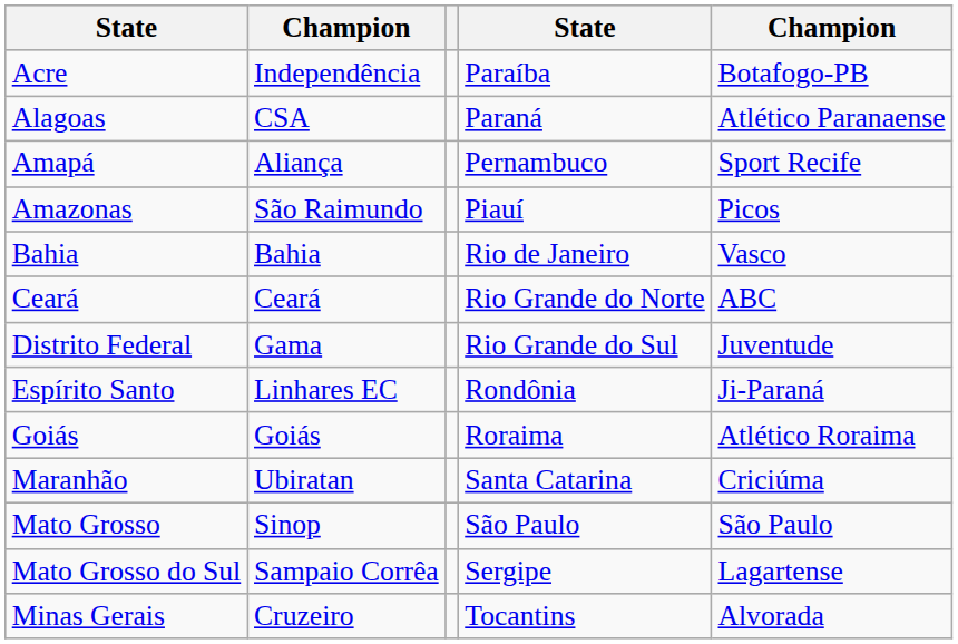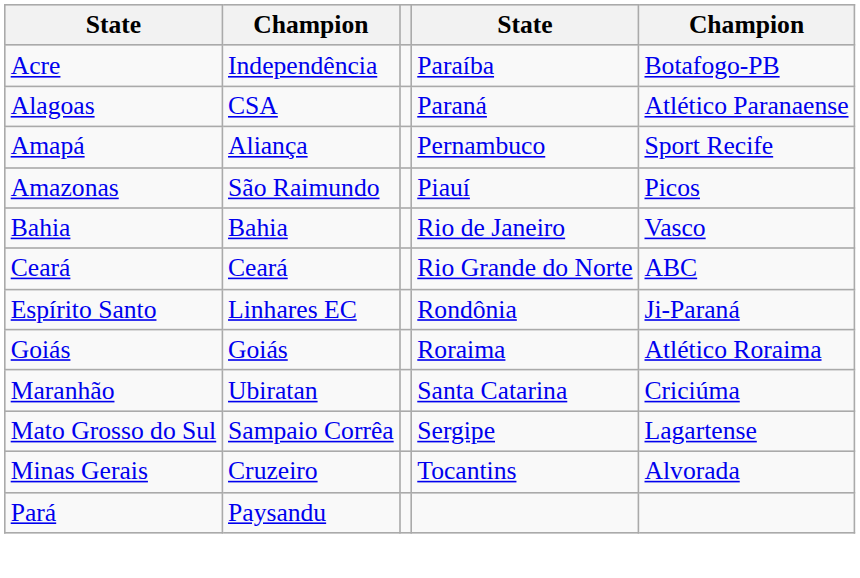- row: Distrito Federal | Gama | Rio Grande do Sul | Juventude
- row: Mato Grosso | Sinop | São Paulo | São Paulo
+ row: Pará | Paysandu
